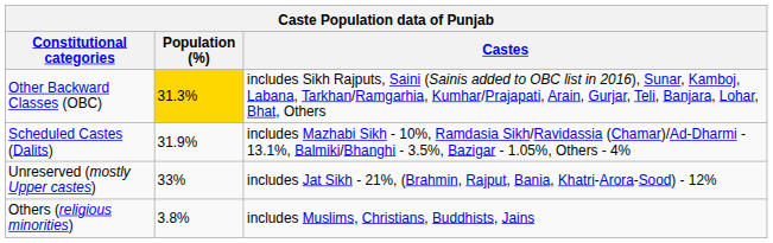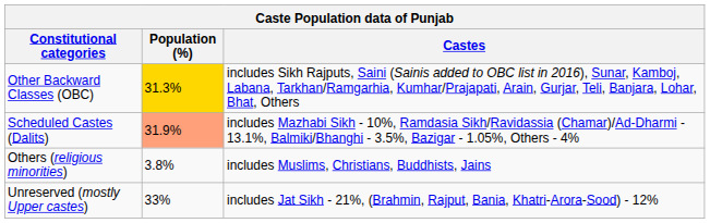Scheduled Castes (Dalits) | Population (%): no background -> lightsalmon background
rows swapped: Unreserved (mostly Upper castes) <-> Others (religious minorities)
